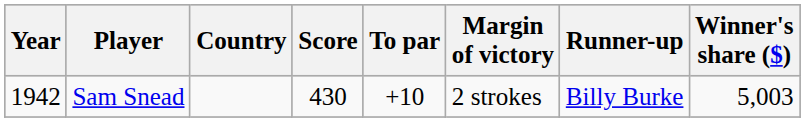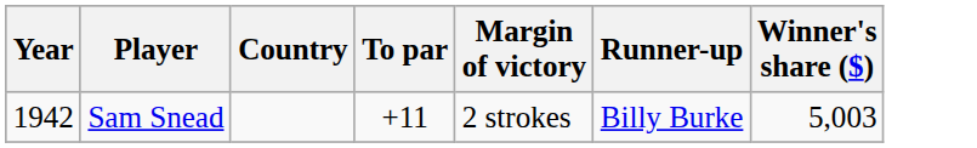- column: Score | 430
Sam Snead | To par: +10 -> +11
